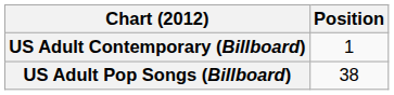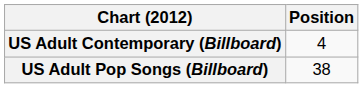US Adult Contemporary (Billboard) | Position: 1 -> 4
